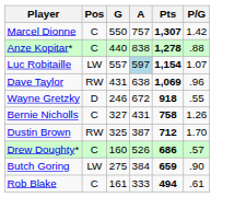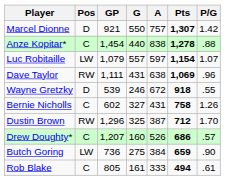+ column: GP | 921 | 1,454 | 1,079 | 1,111 | 539 | 602 | 1,296 | 1,207 | 736 | 805
Marcel Dionne | Pos: C -> D
Luc Robitaille | A: lightblue background -> no background
